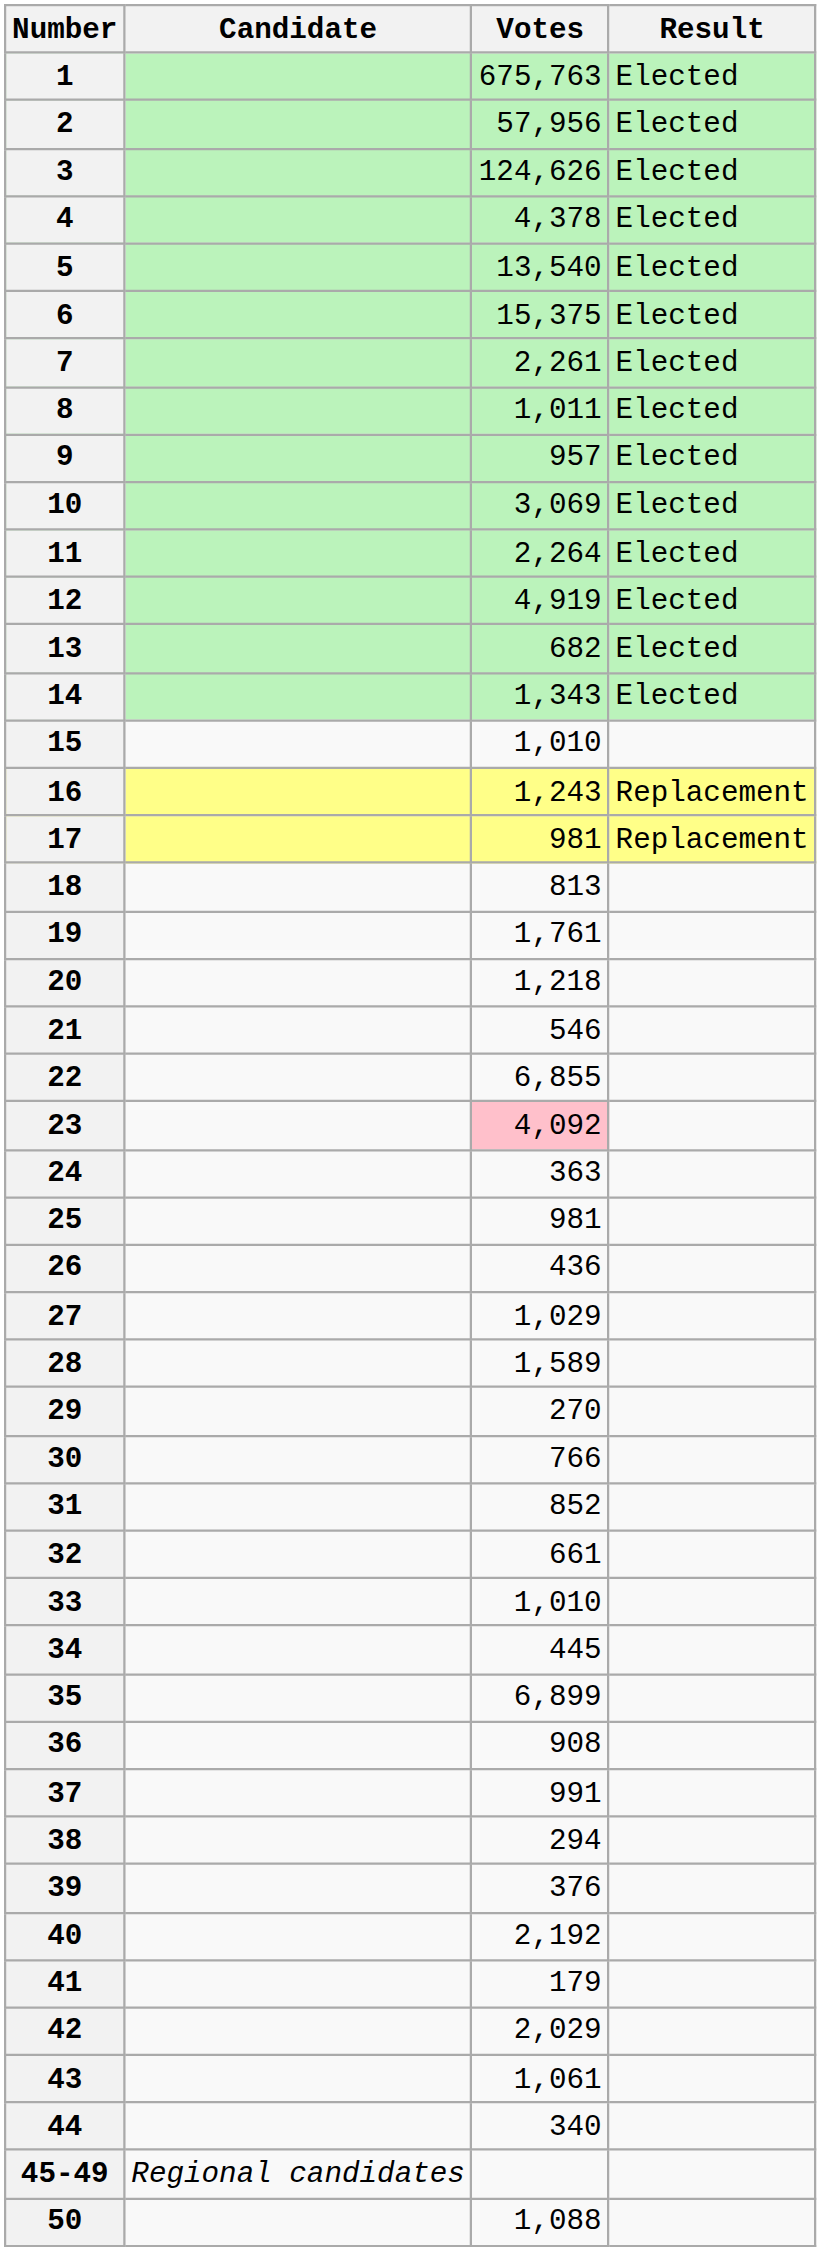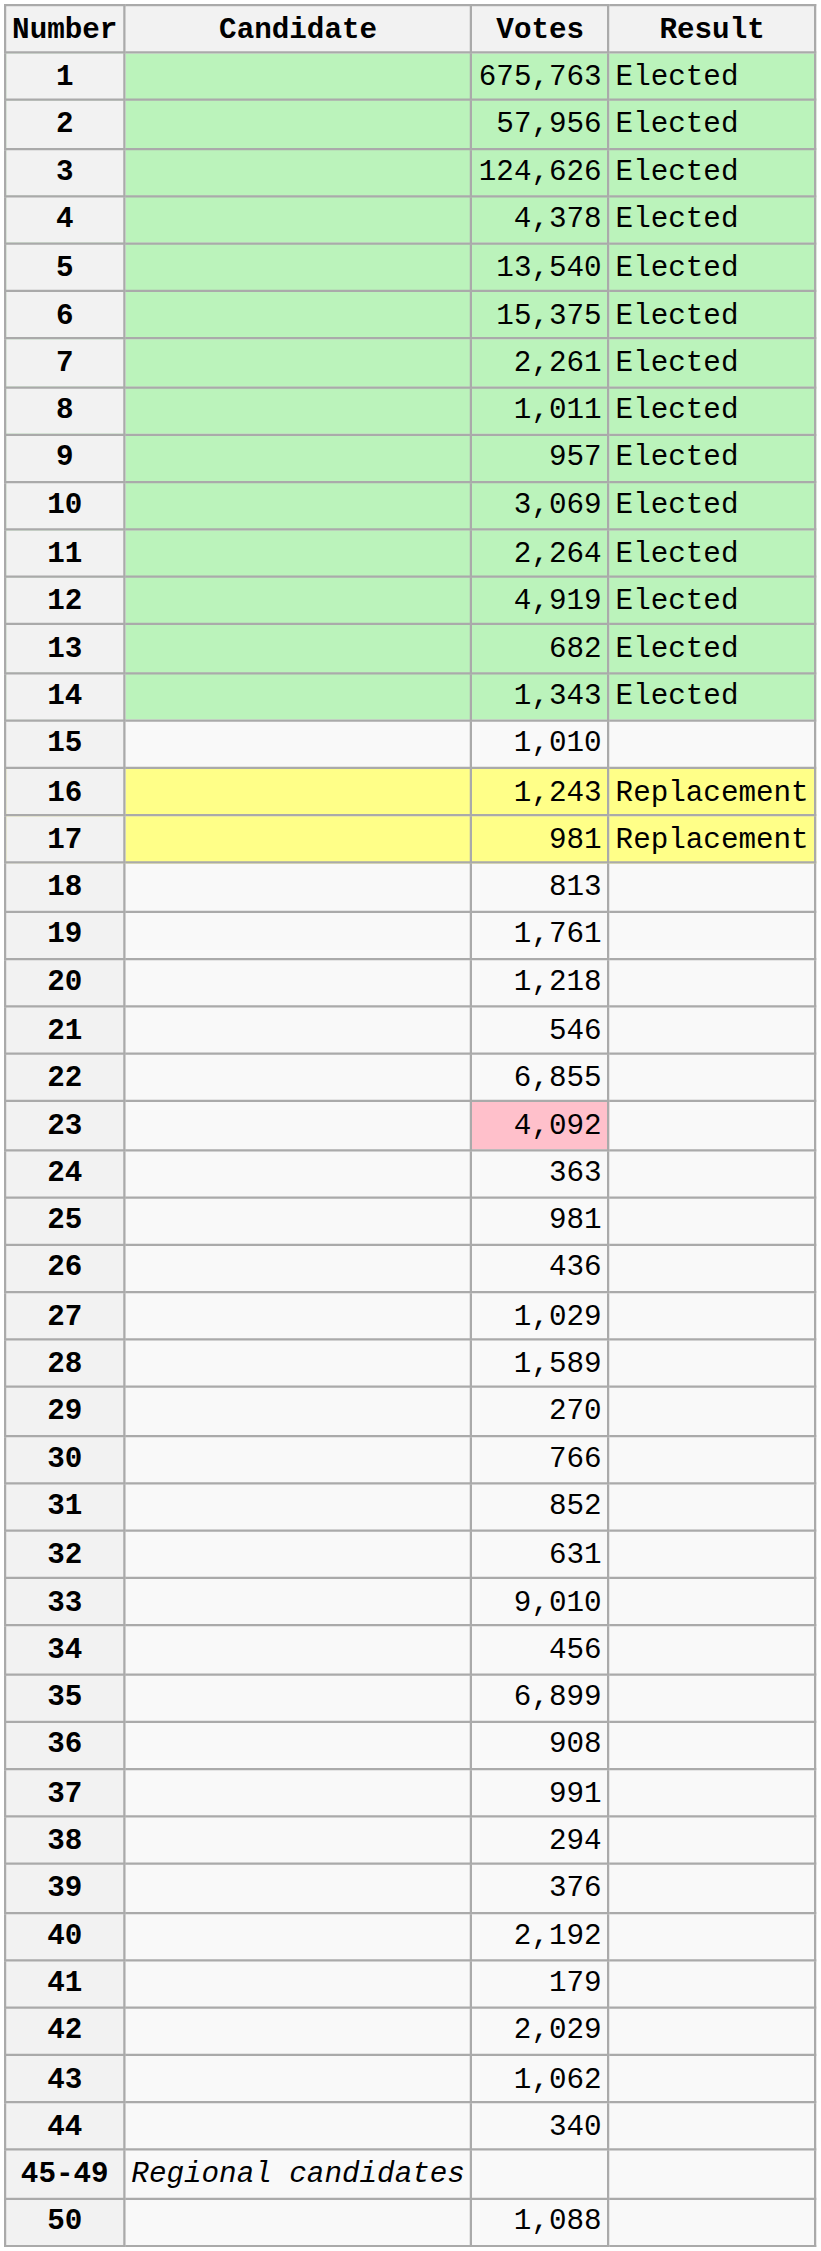32 | Votes: 661 -> 631
33 | Votes: 1,010 -> 9,010
34 | Votes: 445 -> 456
43 | Votes: 1,061 -> 1,062
